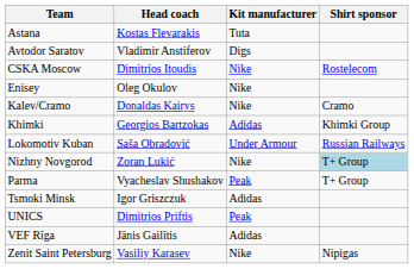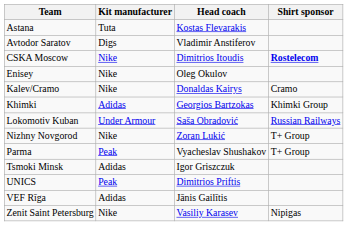columns swapped: Head coach <-> Kit manufacturer
CSKA Moscow | Shirt sponsor: normal -> bold
Nizhny Novgorod | Shirt sponsor: lightblue background -> no background
